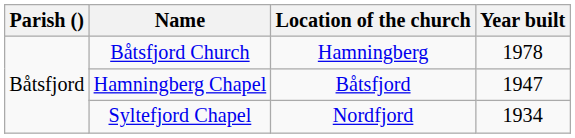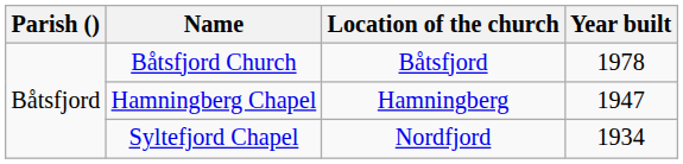Båtsfjord Church | Location of the church: Hamningberg -> Båtsfjord
Hamningberg Chapel | Location of the church: Båtsfjord -> Hamningberg
